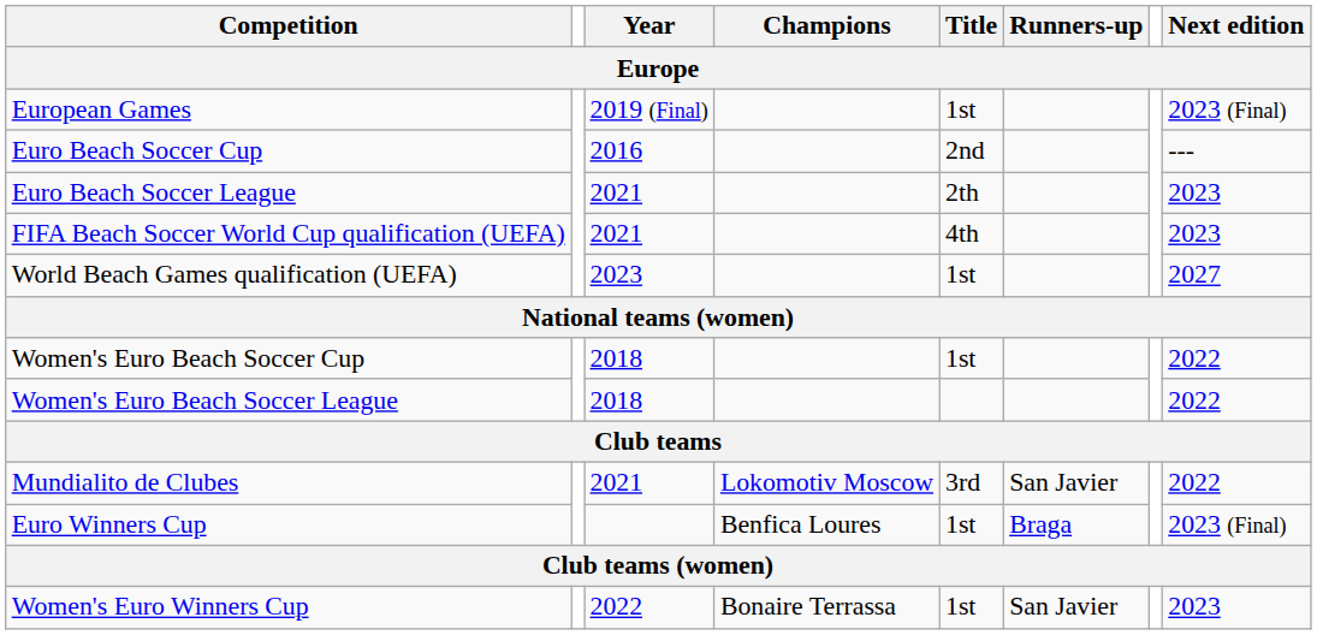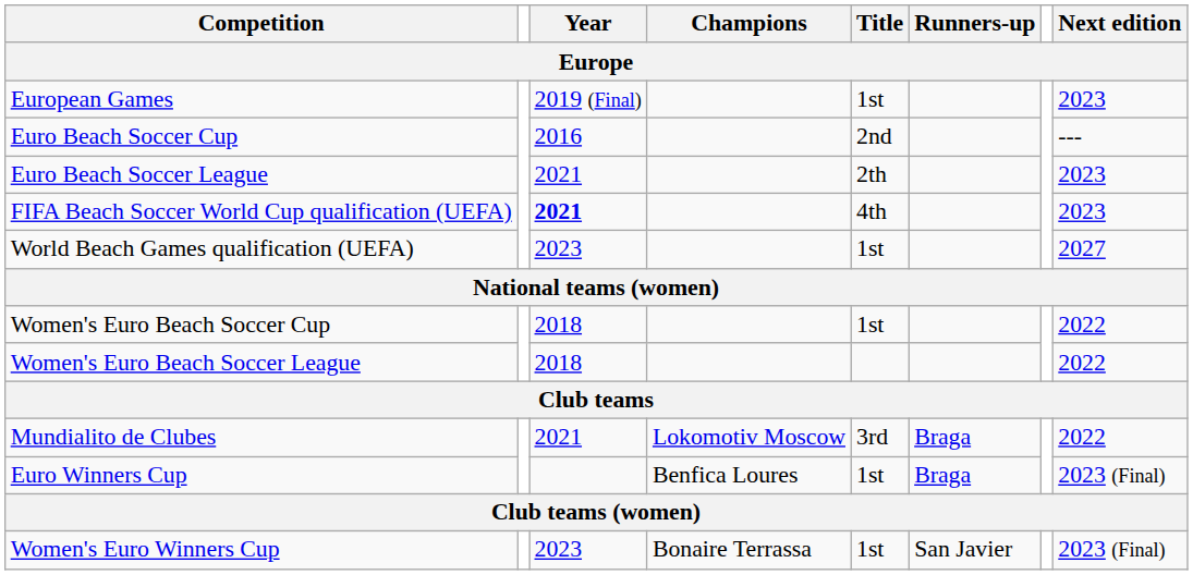European Games | Next edition: 2023 (Final) -> 2023
FIFA Beach Soccer World Cup qualification (UEFA) | Year: normal -> bold
Mundialito de Clubes | Runners-up: San Javier -> Braga
Women's Euro Winners Cup | Year: 2022 -> 2023
Women's Euro Winners Cup | Next edition: 2023 -> 2023 (Final)
